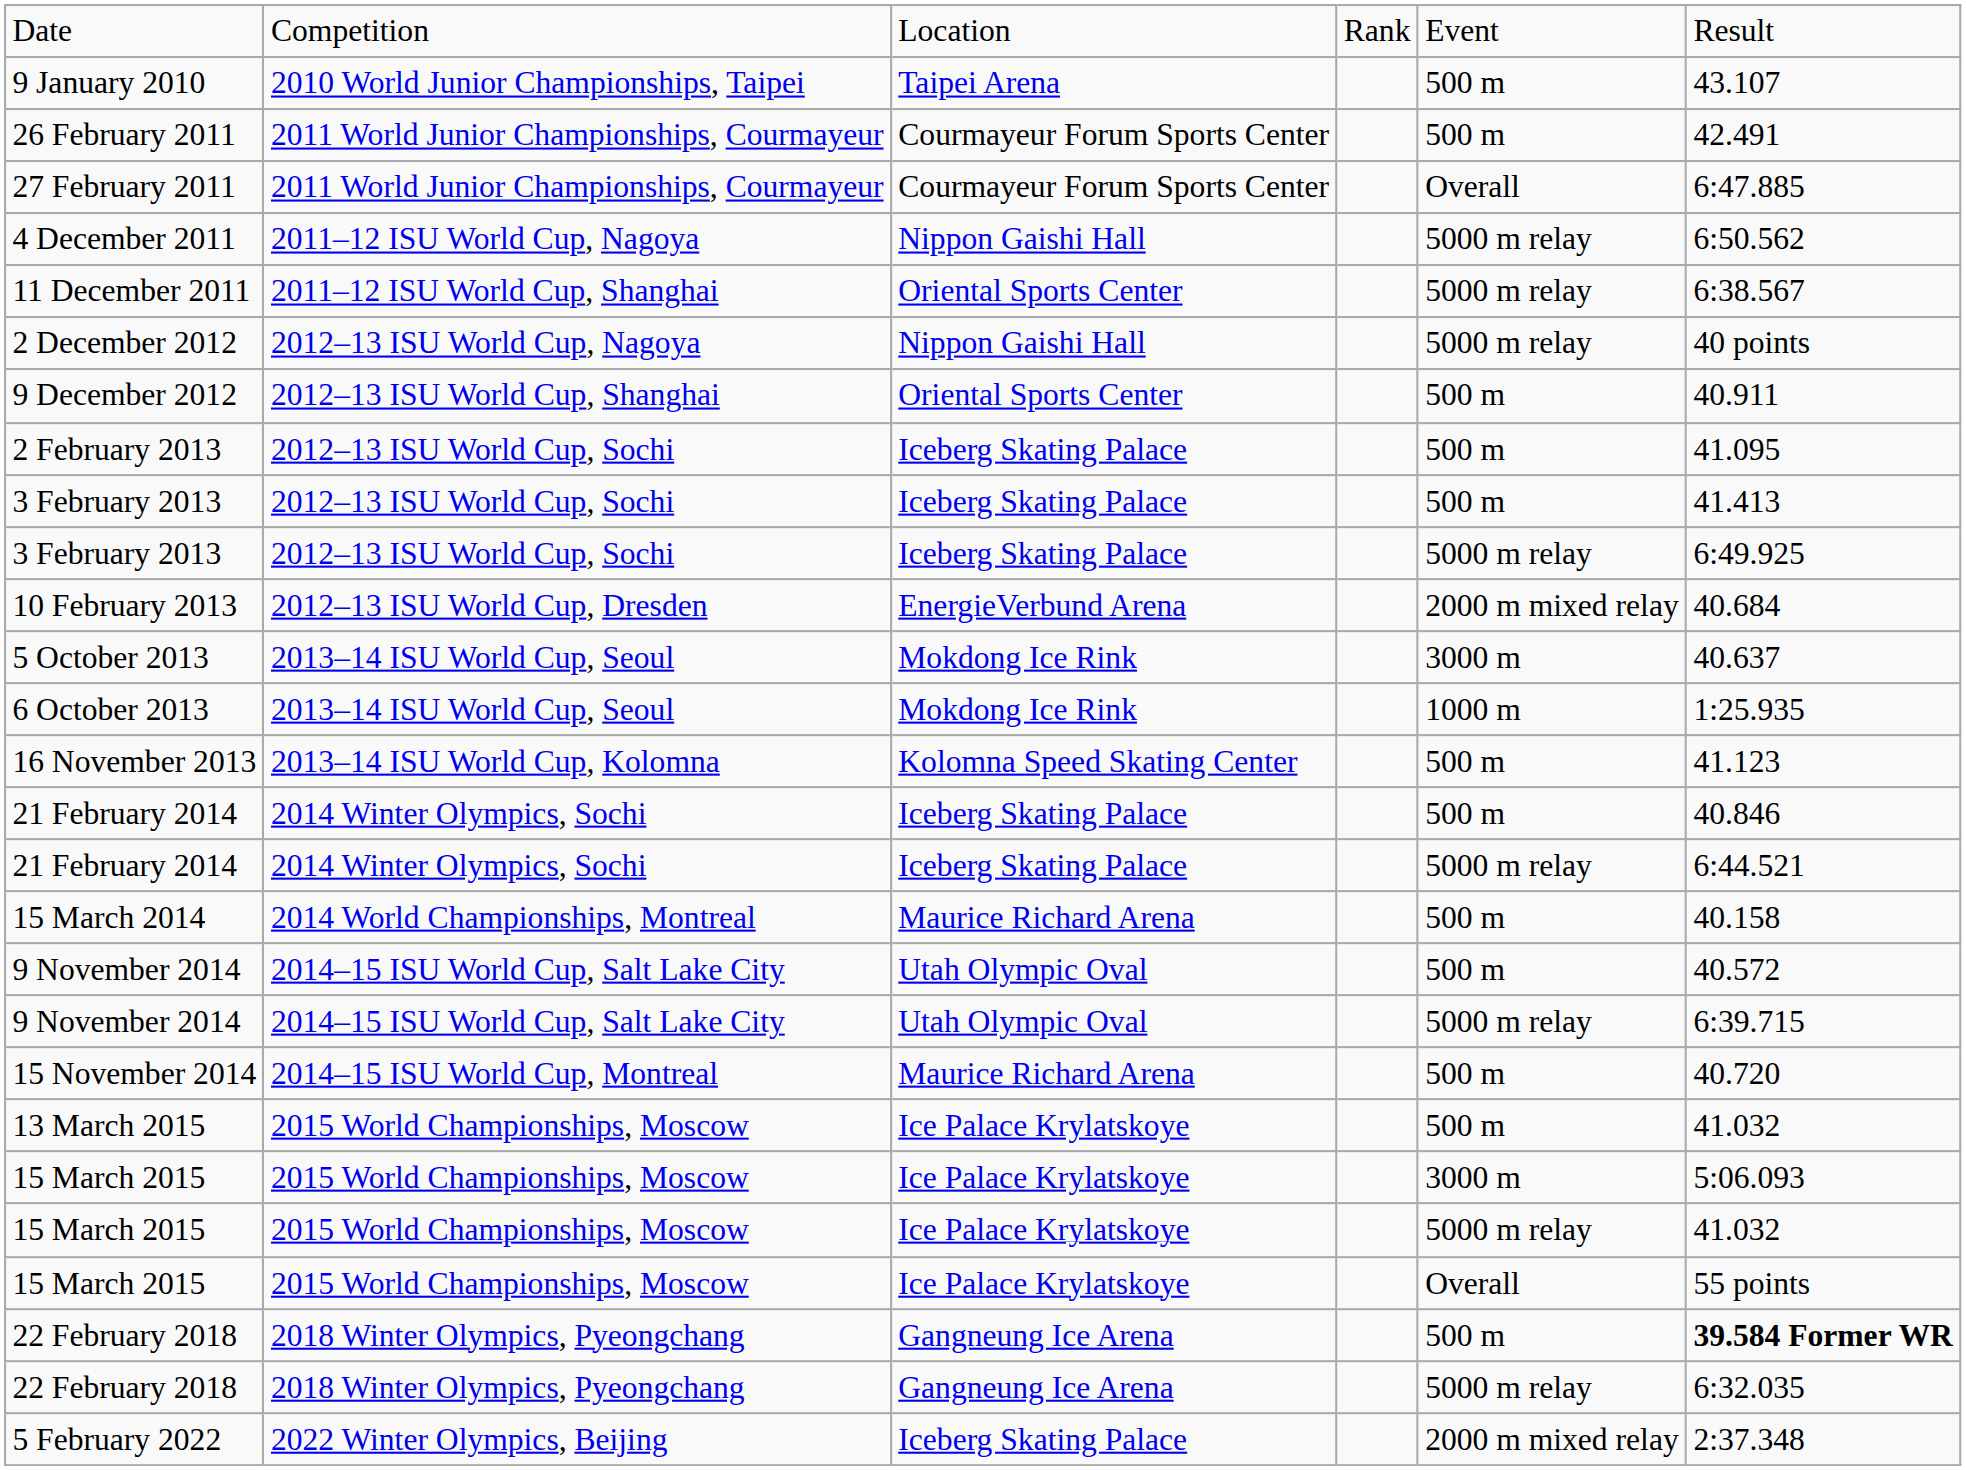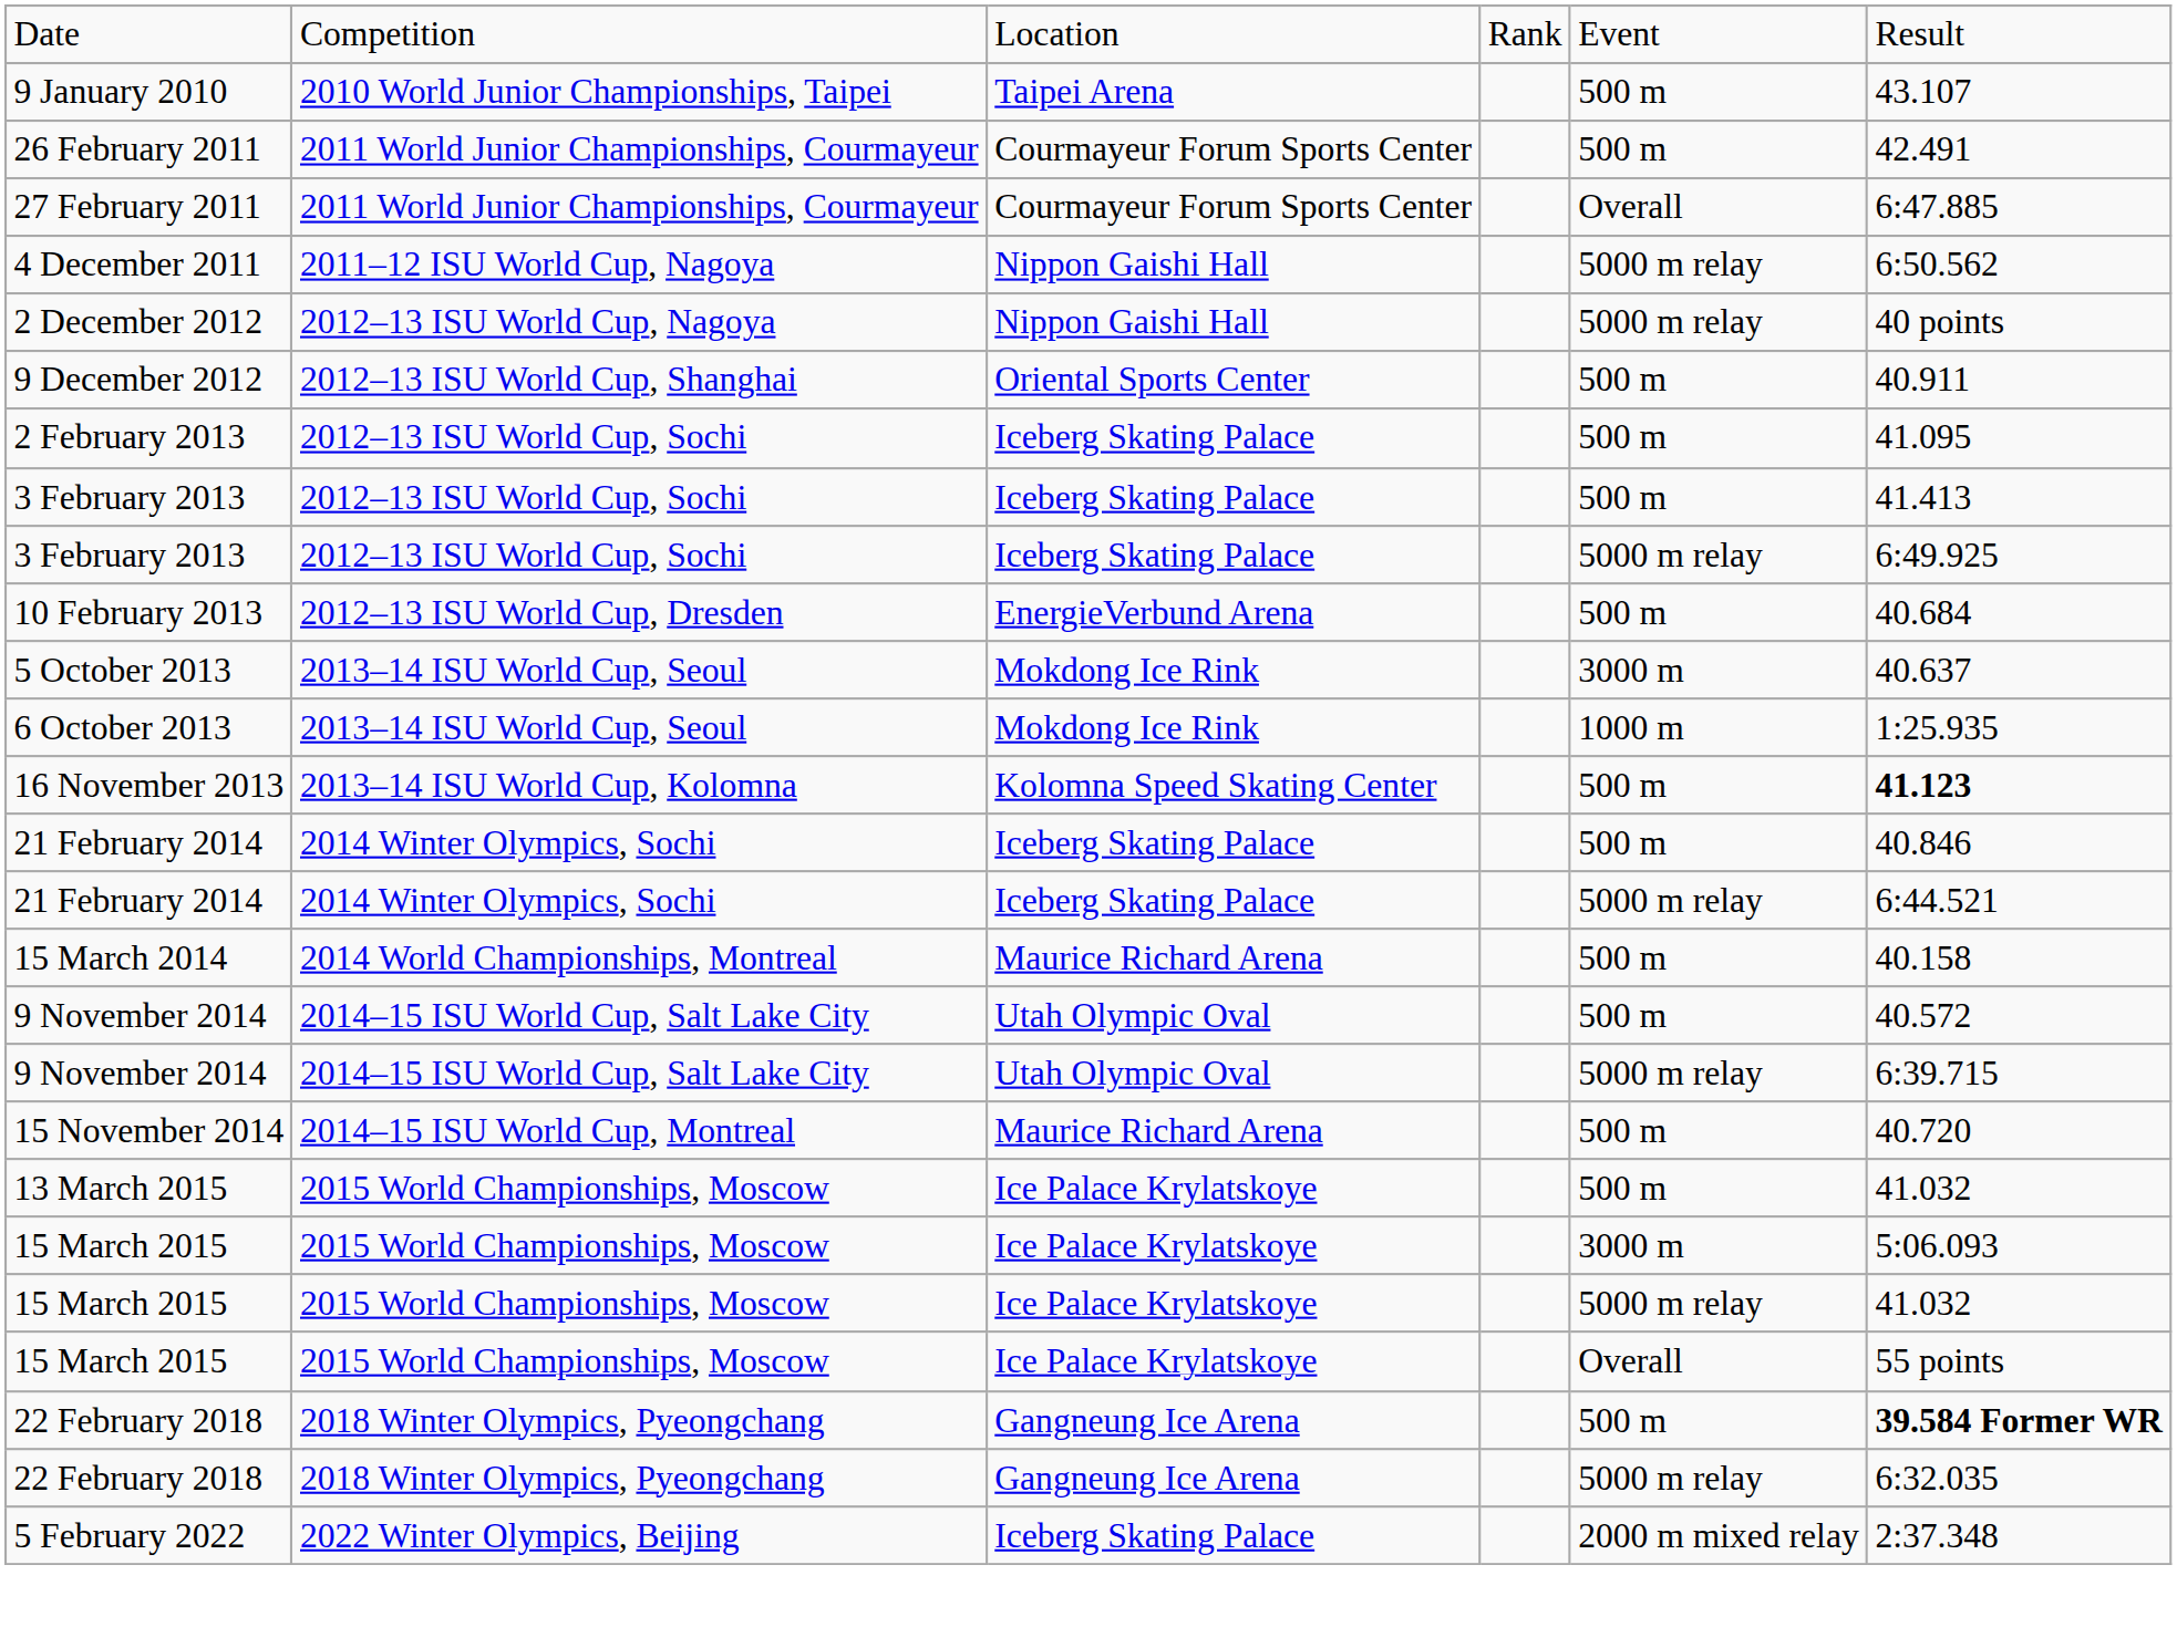- row: 11 December 2011 | 2011–12 ISU World Cup, Shanghai | Oriental Sports Center | 5000 m relay | 6:38.567
10 February 2013 | column 5: 2000 m mixed relay -> 500 m
16 November 2013 | column 6: normal -> bold
